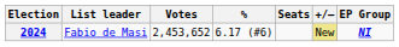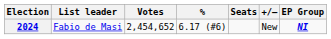2024 | Votes: 2,453,652 -> 2,454,652
2024 | +/–: khaki background -> no background
